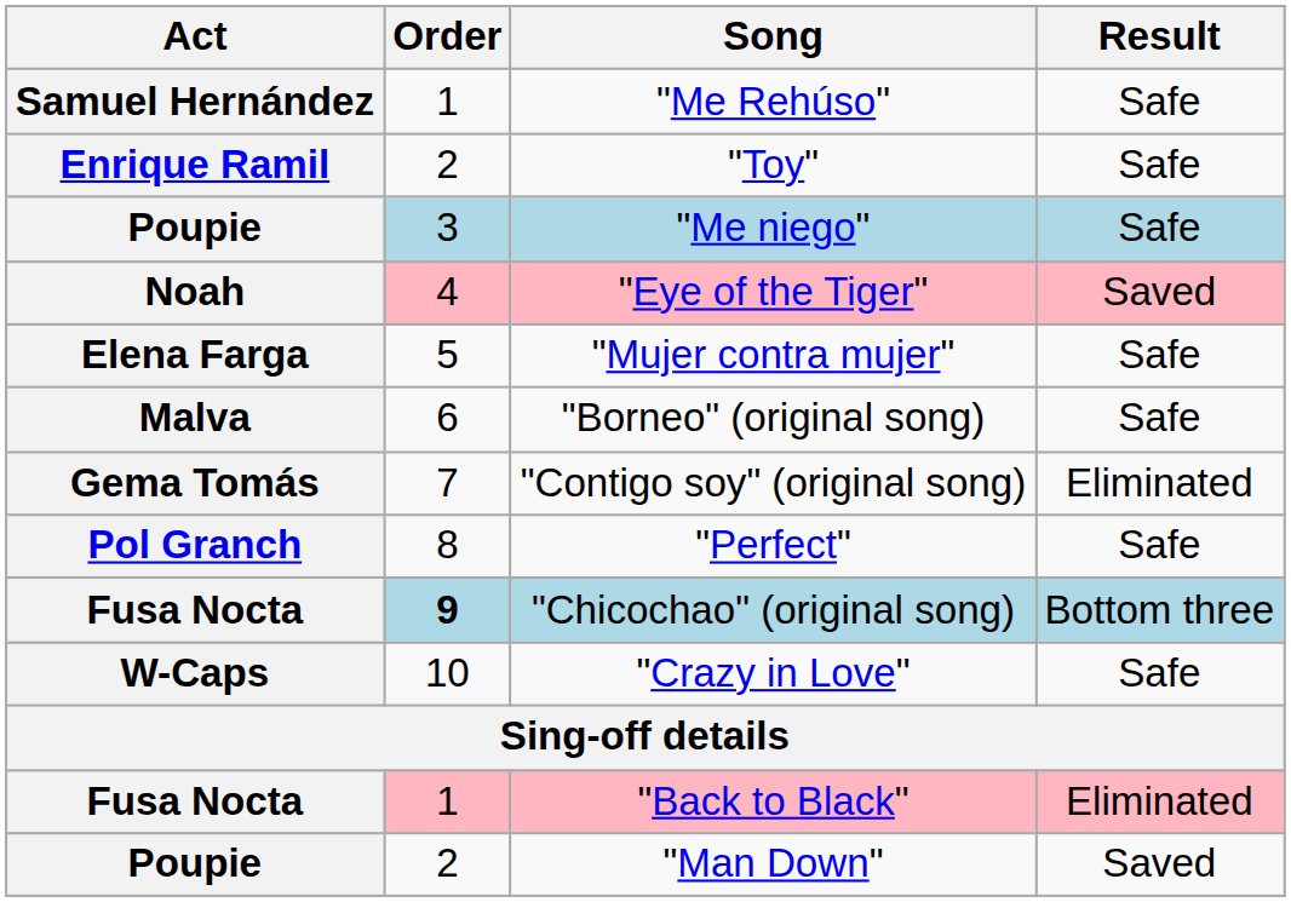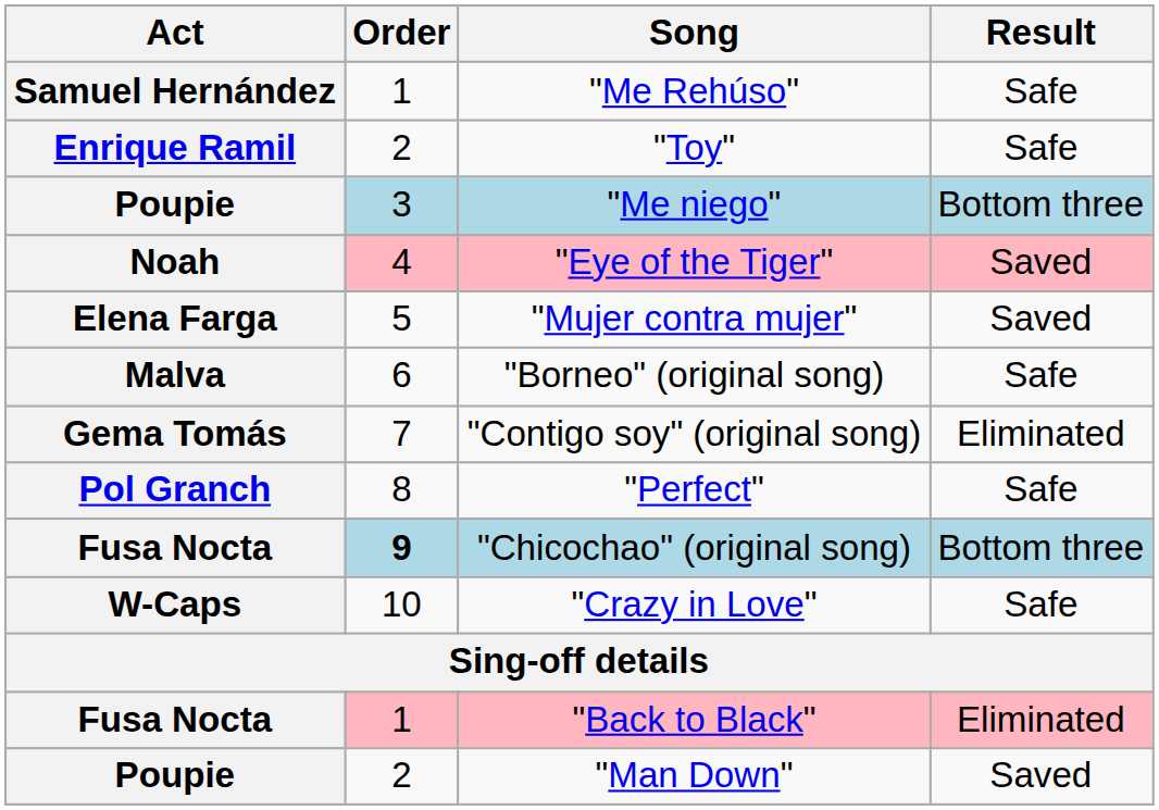"Me niego" | Result: Safe -> Bottom three
"Mujer contra mujer" | Result: Safe -> Saved
